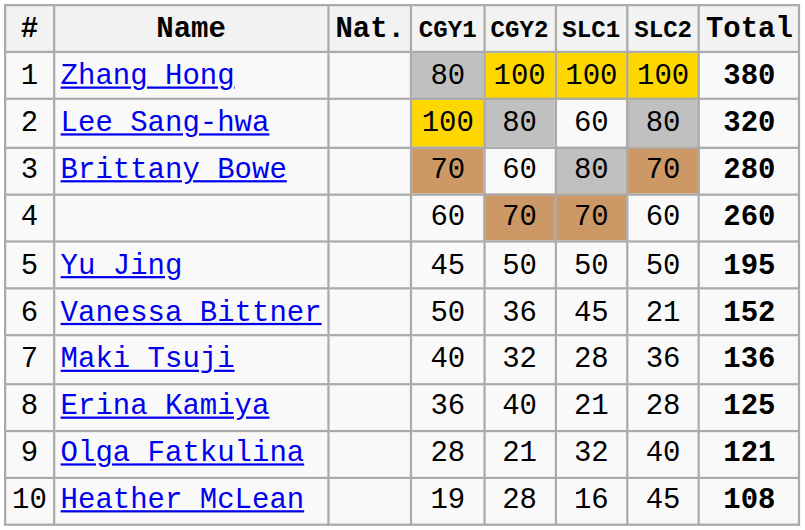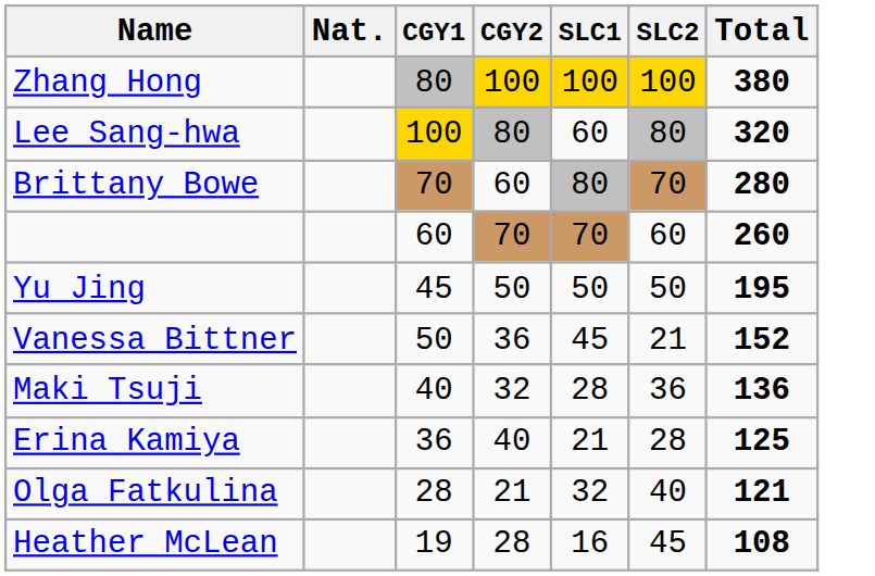- column: # | 1 | 2 | 3 | 4 | 5 | 6 | 7 | 8 | 9 | 10
